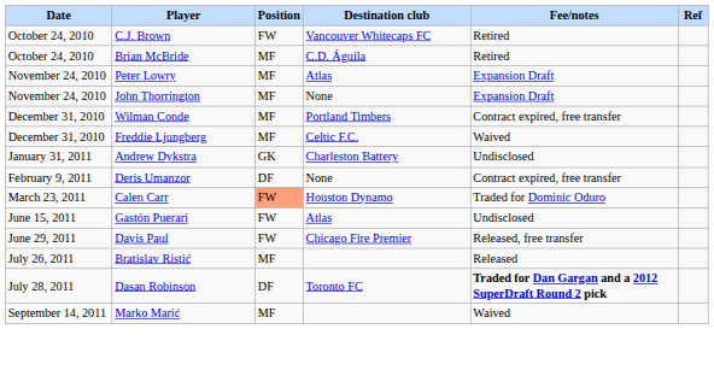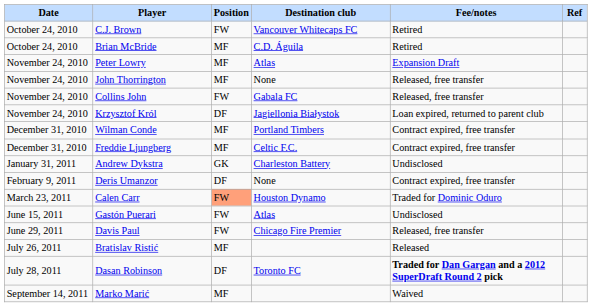John Thorrington | Fee/notes: Expansion Draft -> Released, free transfer
+ row: November 24, 2010 | Collins John | FW | Gabala FC | Released, free transfer
+ row: November 24, 2010 | Krzysztof Król | DF | Jagiellonia Białystok | Loan expired, returned to parent club
Freddie Ljungberg | Fee/notes: Waived -> Contract expired, free transfer
